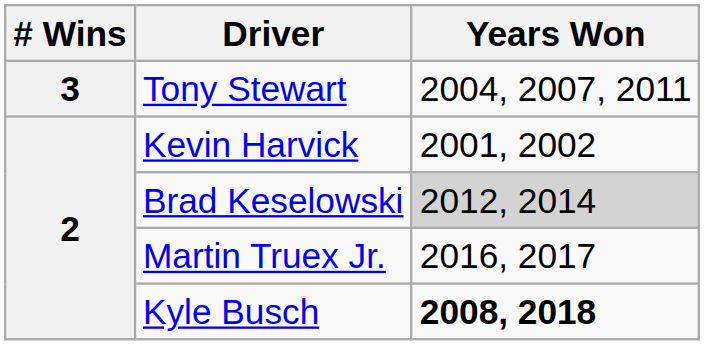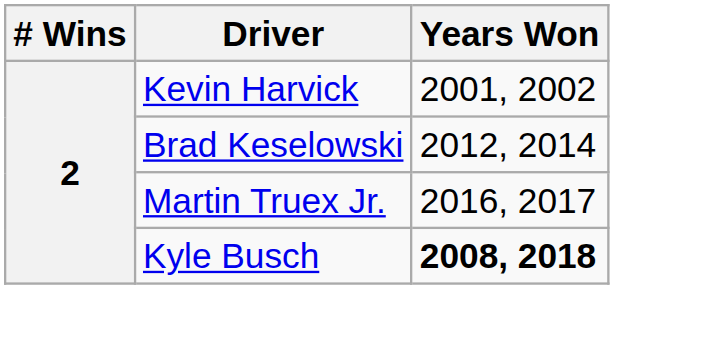- row: 3 | Tony Stewart | 2004, 2007, 2011
Brad Keselowski | Years Won: lightgrey background -> no background
